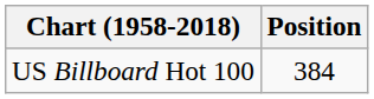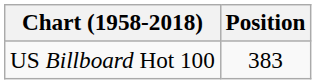US Billboard Hot 100 | Position: 384 -> 383
